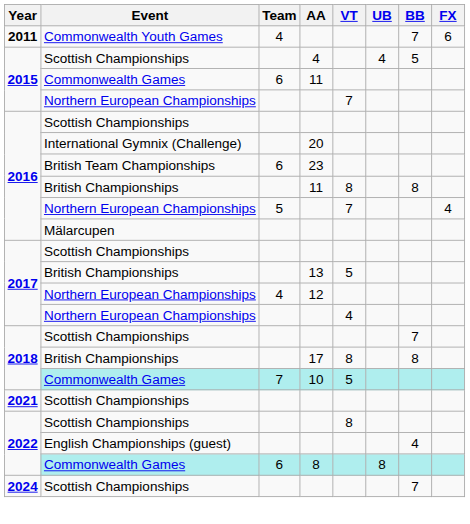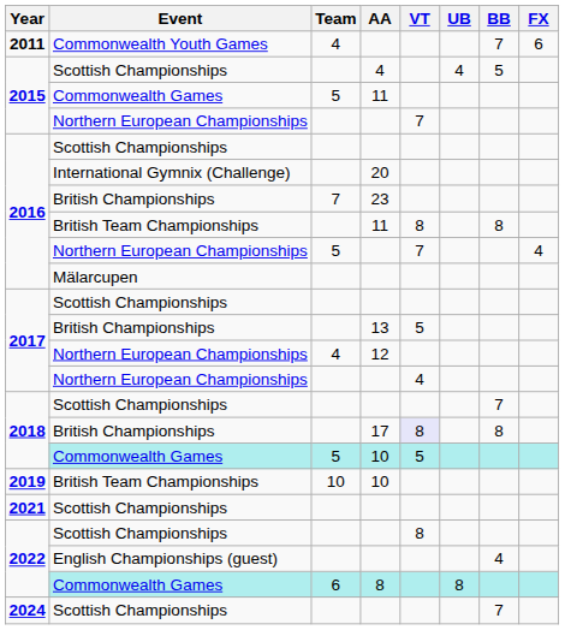2015 / 11 | Team: 6 -> 5
23 | Event: British Team Championships -> British Championships
23 | Team: 6 -> 7
2016 / 11 | Event: British Championships -> British Team Championships
17 | VT: no background -> lavender background
2018 / 10 | Team: 7 -> 5
+ row: 2019 | British Team Championships | 10 | 10
